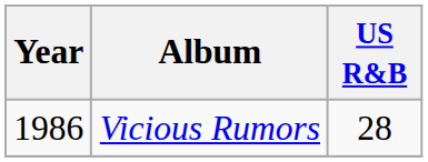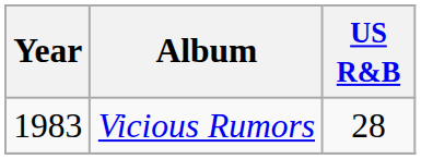Vicious Rumors | Year: 1986 -> 1983
